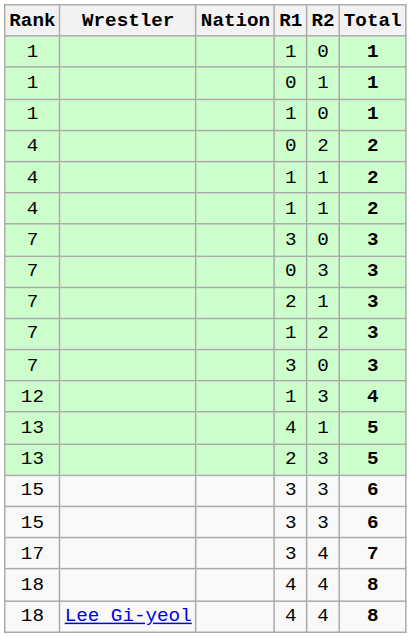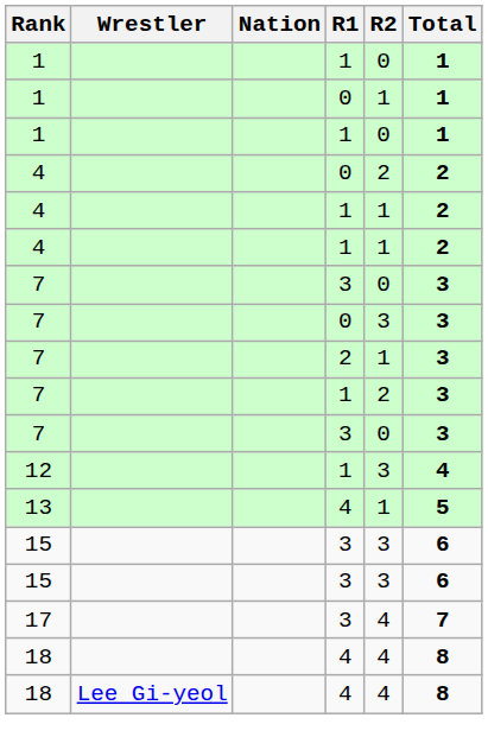- row: 13 | 2 | 3 | 5
